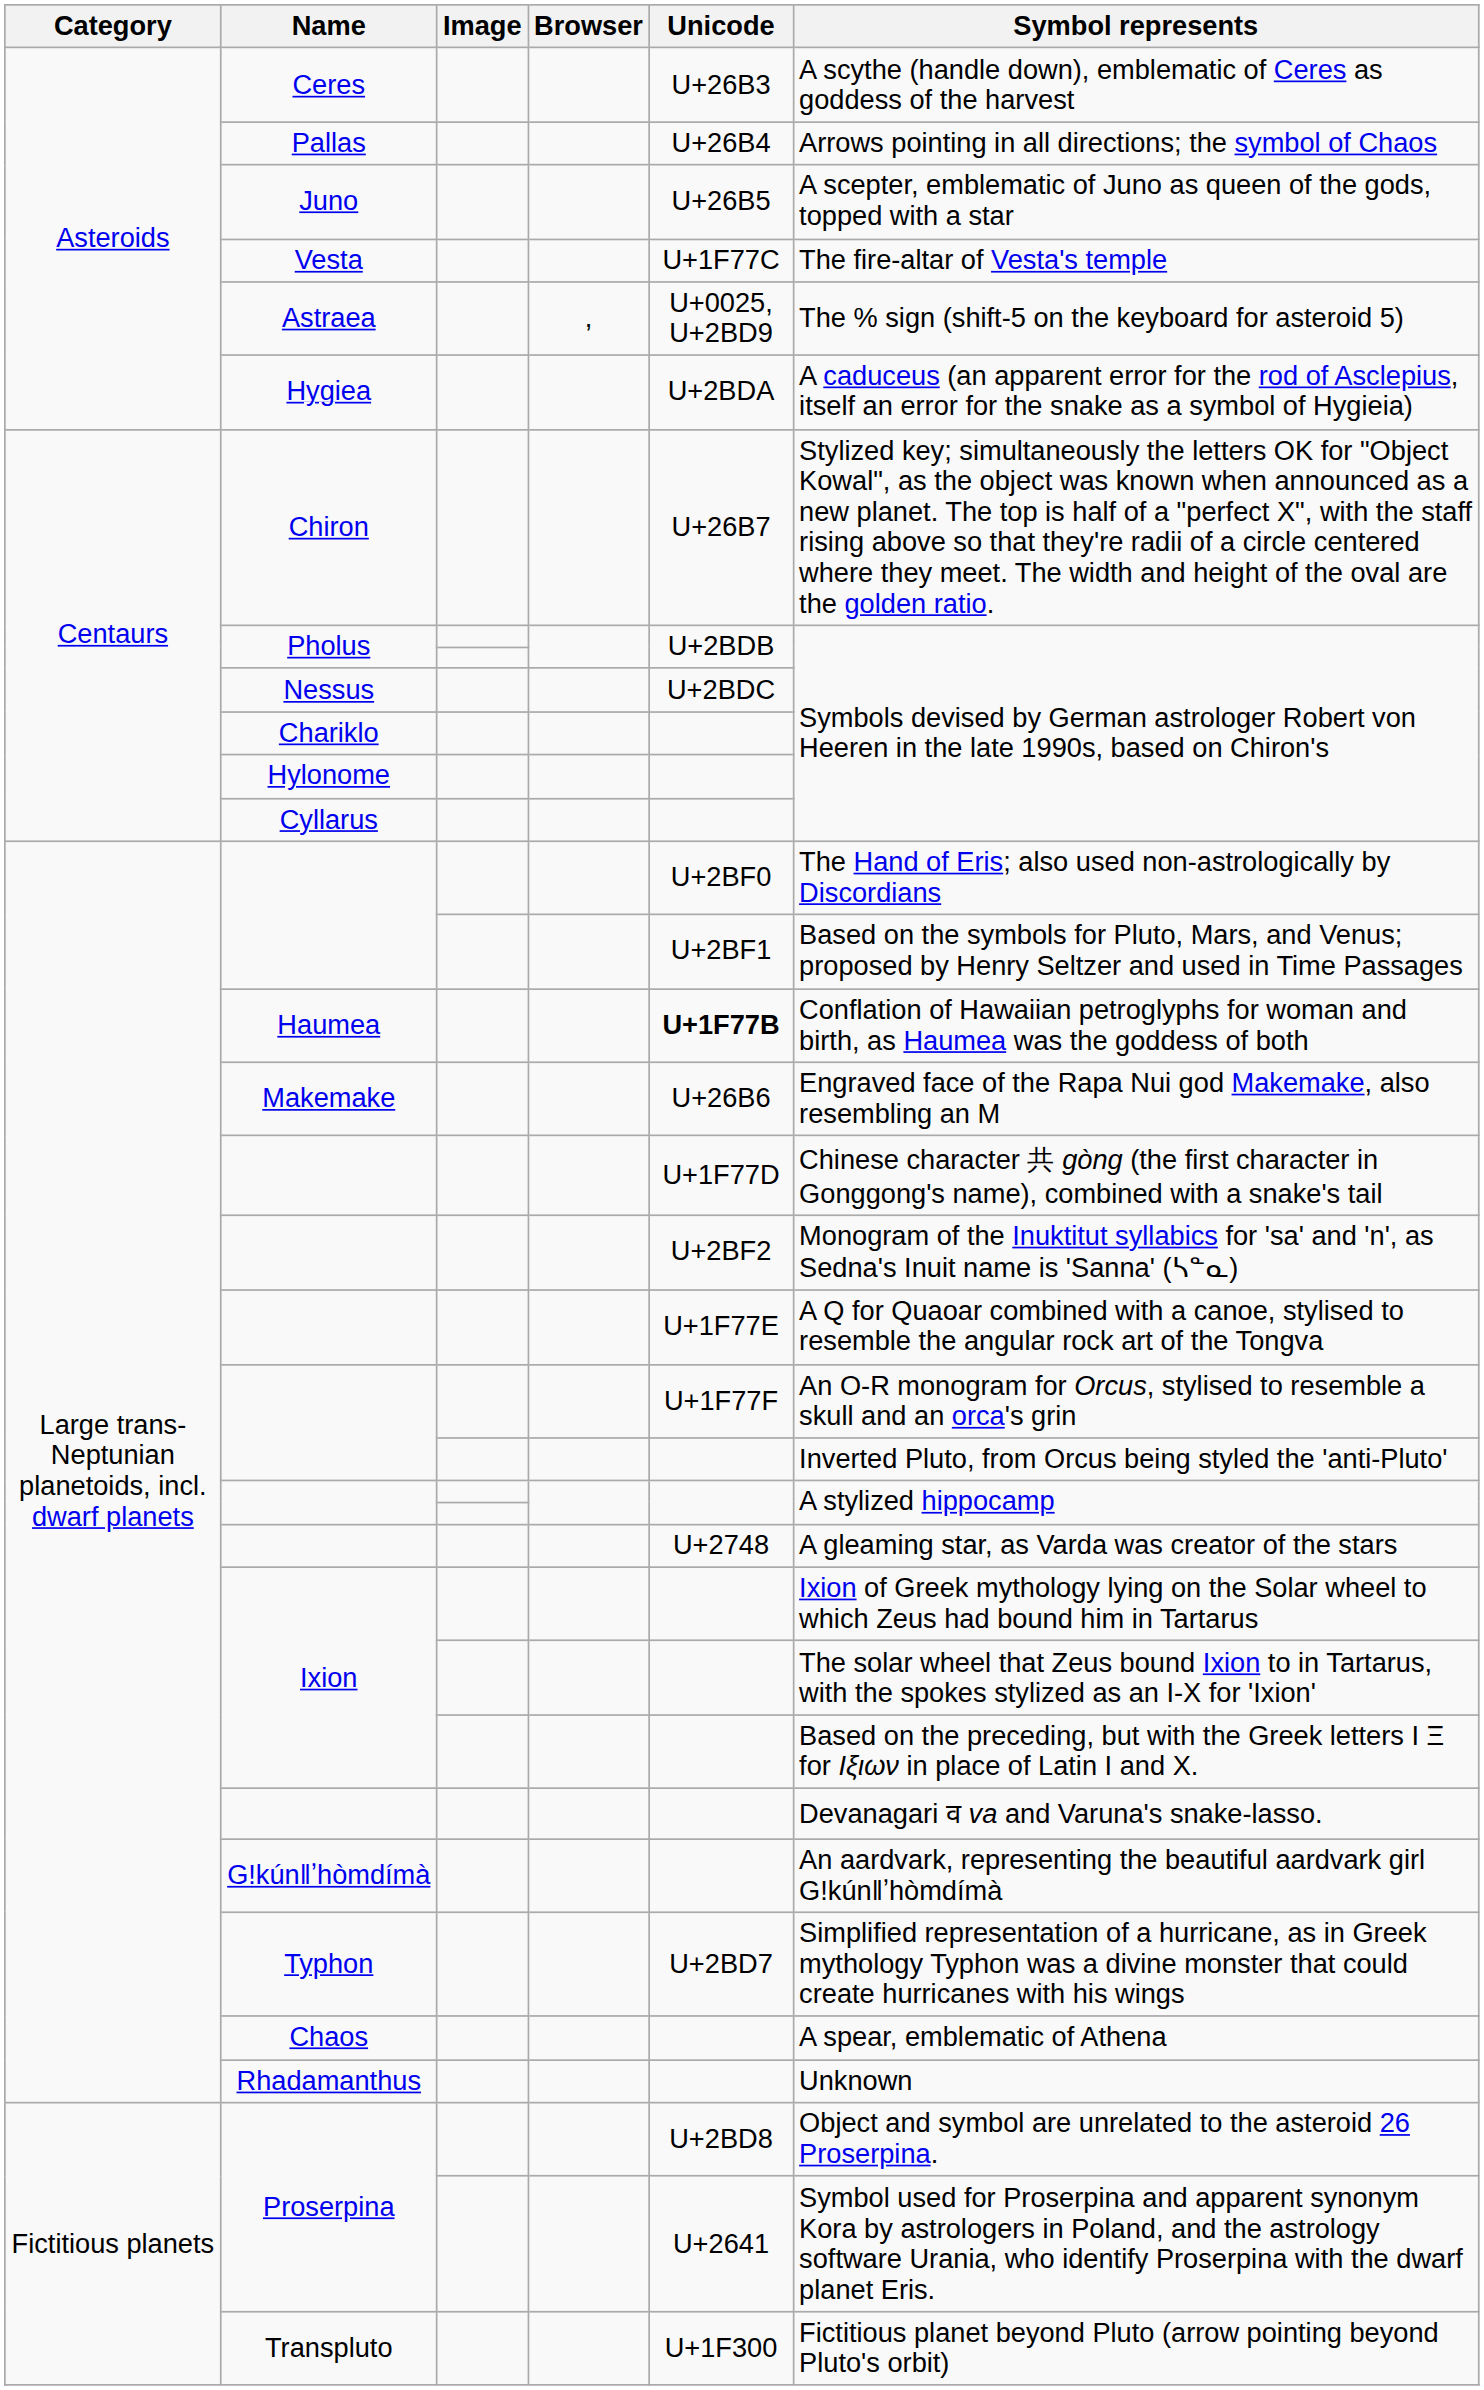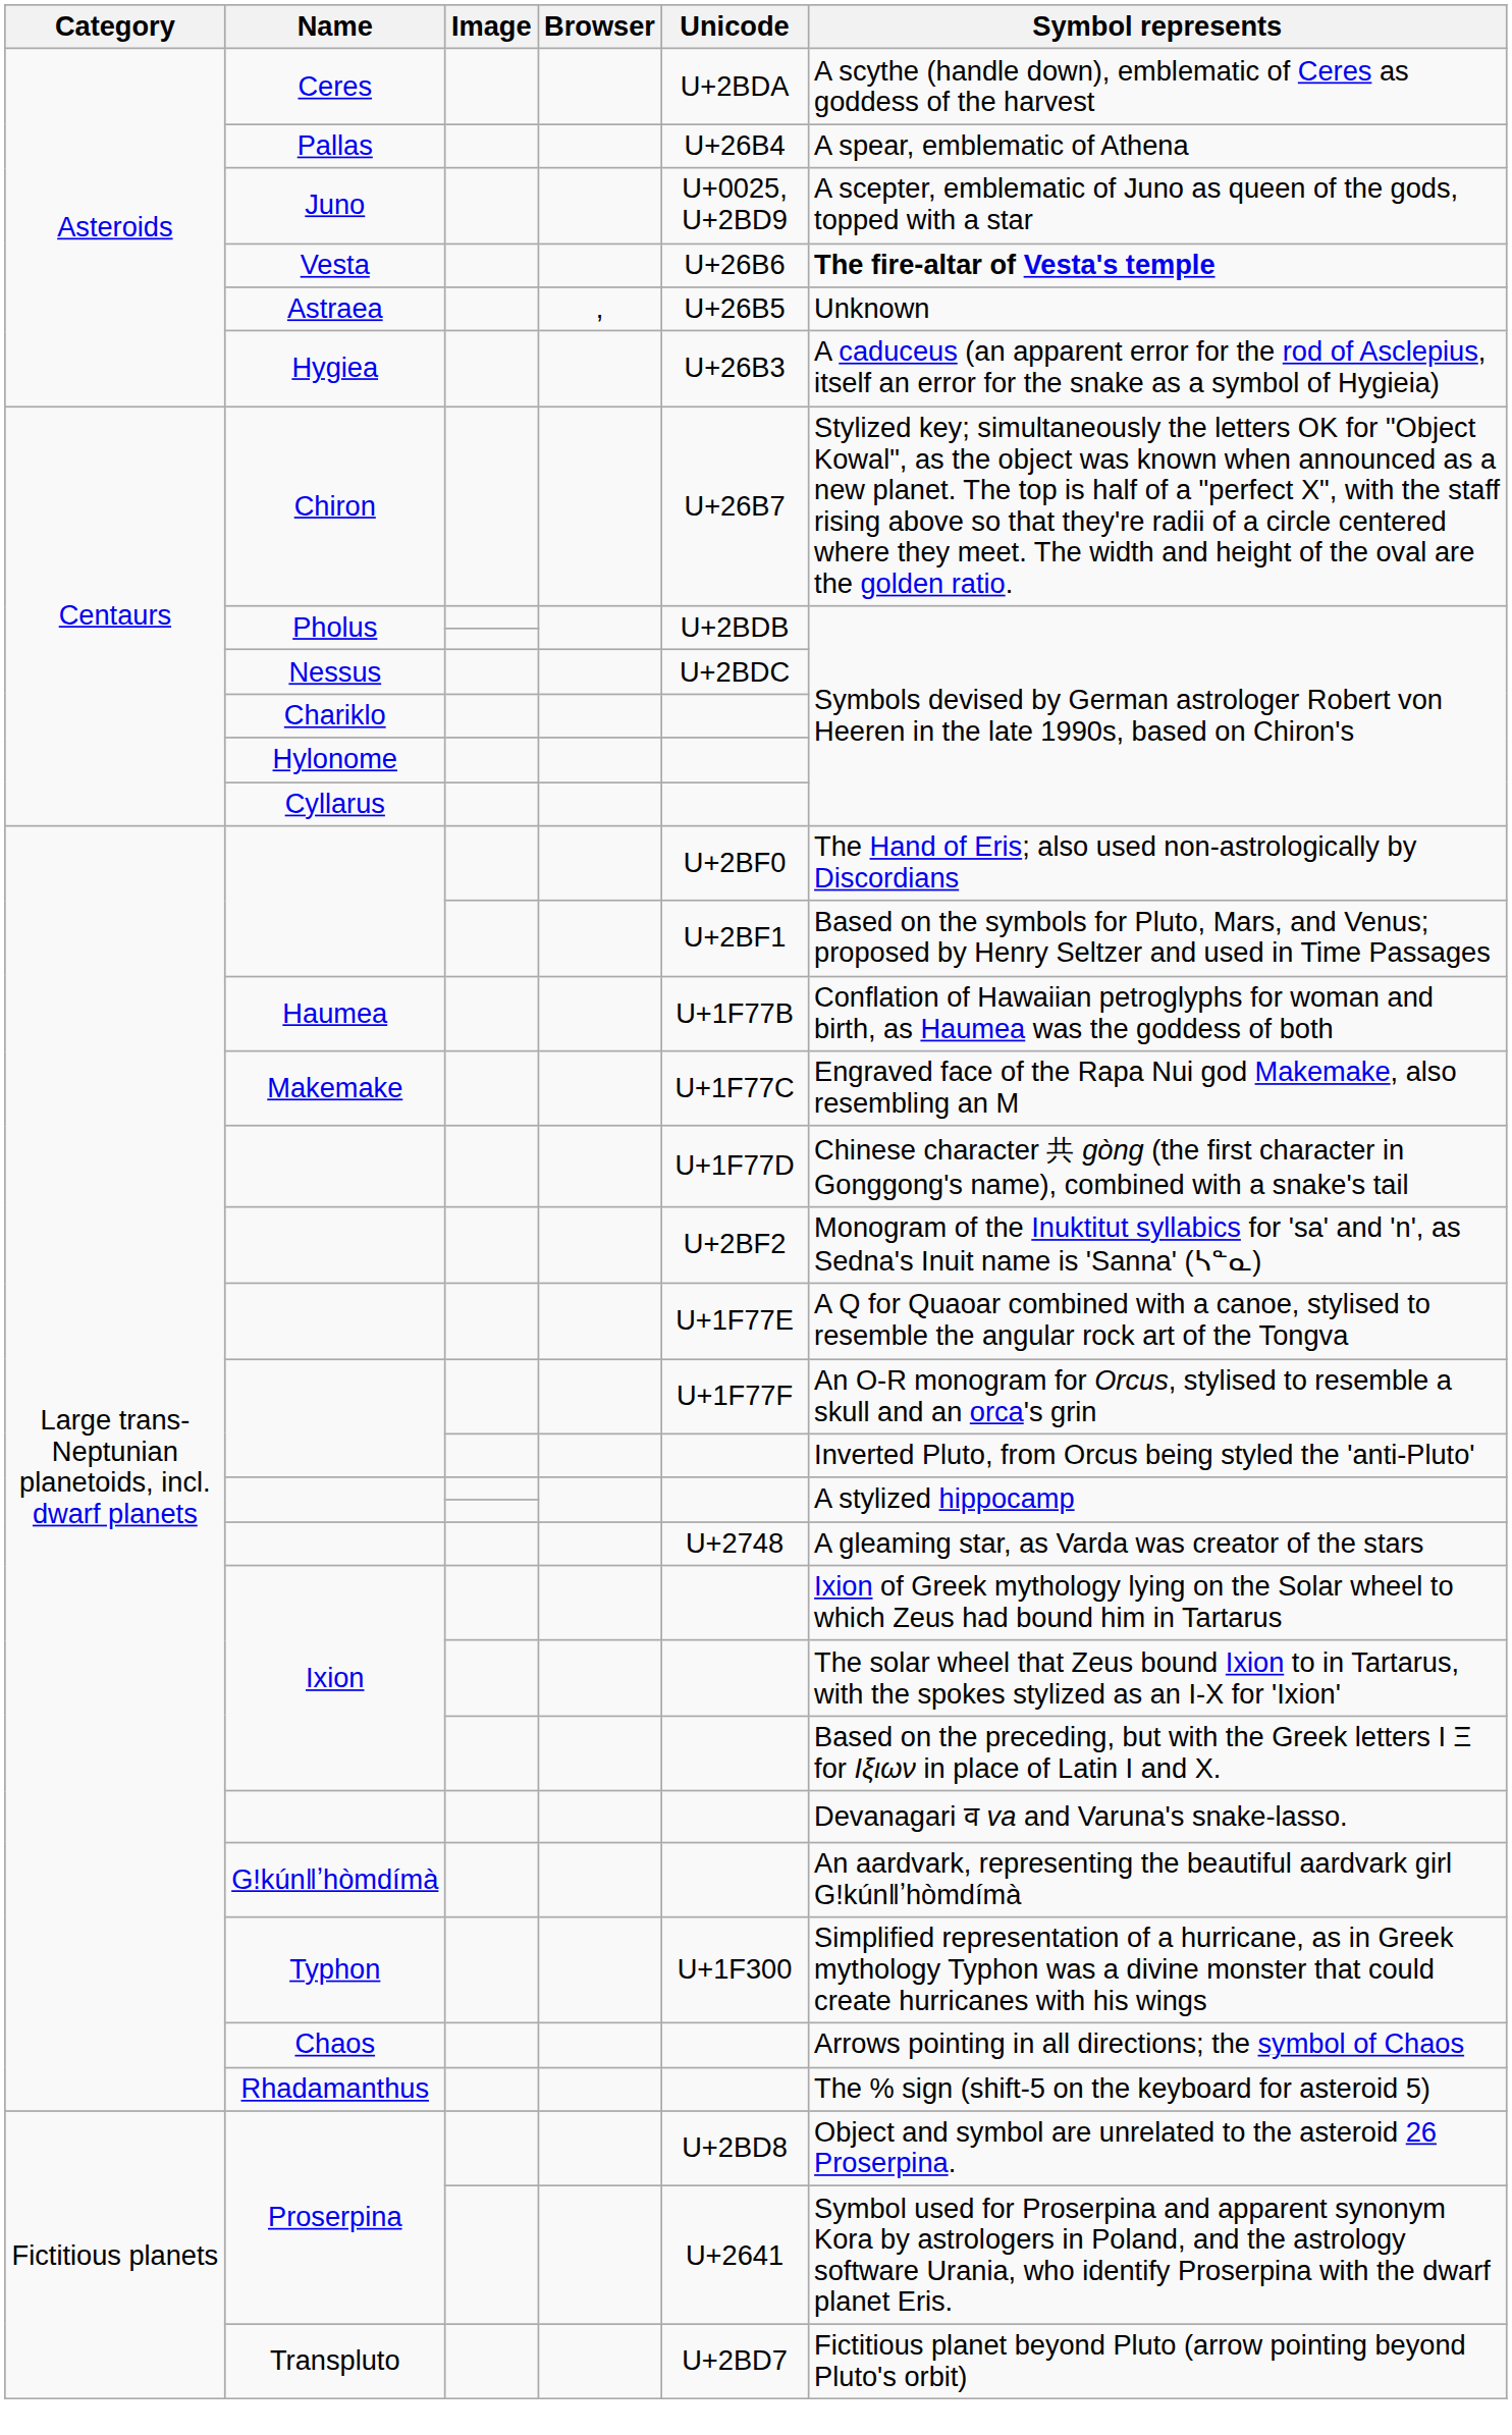Ceres | Unicode: U+26B3 -> U+2BDA
Pallas | Symbol represents: Arrows pointing in all directions; the symbol of Chaos -> A spear, emblematic of Athena
Juno | Unicode: U+26B5 -> U+0025, U+2BD9
Vesta | Unicode: U+1F77C -> U+26B6
Vesta | Symbol represents: normal -> bold
Astraea | Unicode: U+0025, U+2BD9 -> U+26B5
Astraea | Symbol represents: The % sign (shift-5 on the keyboard for asteroid 5) -> Unknown
Hygiea | Unicode: U+2BDA -> U+26B3
Haumea | Unicode: bold -> normal
Makemake | Unicode: U+26B6 -> U+1F77C
Typhon | Unicode: U+2BD7 -> U+1F300
Chaos | Symbol represents: A spear, emblematic of Athena -> Arrows pointing in all directions; the symbol of Chaos
Rhadamanthus | Symbol represents: Unknown -> The % sign (shift-5 on the keyboard for asteroid 5)
Transpluto | Unicode: U+1F300 -> U+2BD7
